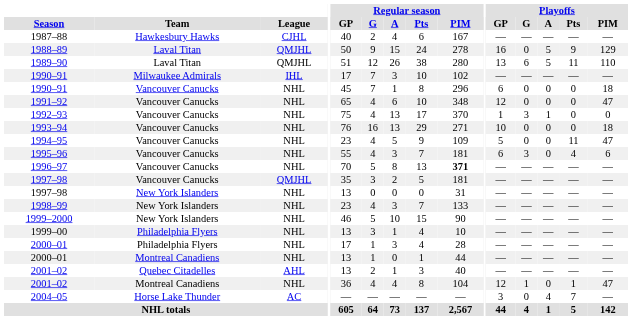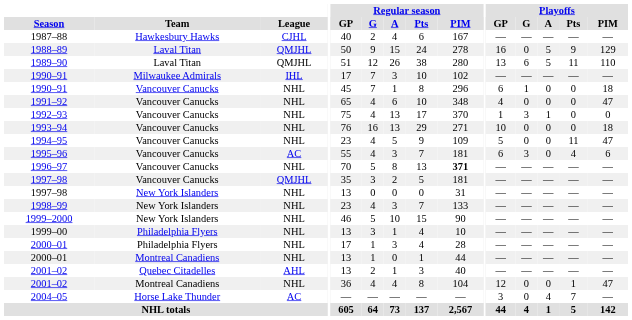1990–91 / Vancouver Canucks | Playoffs / G: 0 -> 1
1991–92 | Playoffs / GP: 12 -> 4
1995–96 | League: NHL -> AC
2001–02 / Montreal Canadiens | Playoffs / G: 1 -> 0
